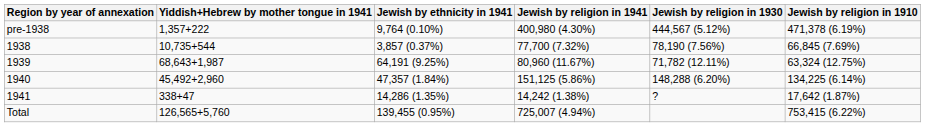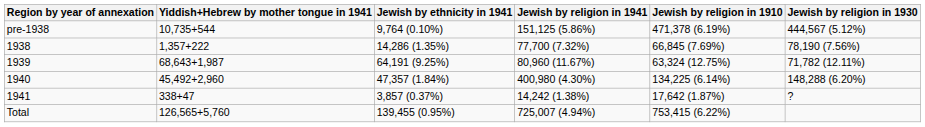columns swapped: Jewish by religion in 1930 <-> Jewish by religion in 1910
pre-1938 | Yiddish+Hebrew by mother tongue in 1941: 1,357+222 -> 10,735+544
pre-1938 | Jewish by religion in 1941: 400,980 (4.30%) -> 151,125 (5.86%)
1938 | Yiddish+Hebrew by mother tongue in 1941: 10,735+544 -> 1,357+222
1938 | Jewish by ethnicity in 1941: 3,857 (0.37%) -> 14,286 (1.35%)
1940 | Jewish by religion in 1941: 151,125 (5.86%) -> 400,980 (4.30%)
1941 | Jewish by ethnicity in 1941: 14,286 (1.35%) -> 3,857 (0.37%)
